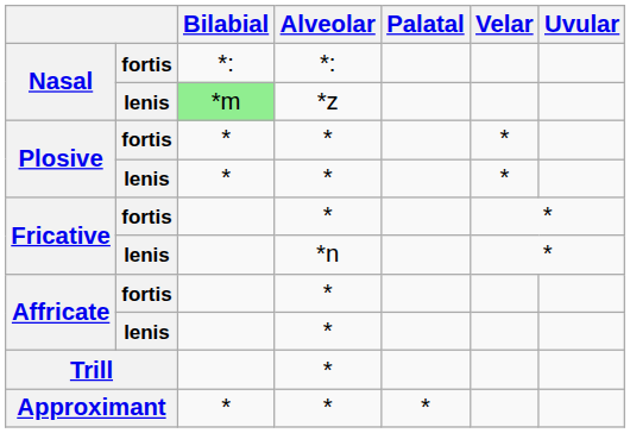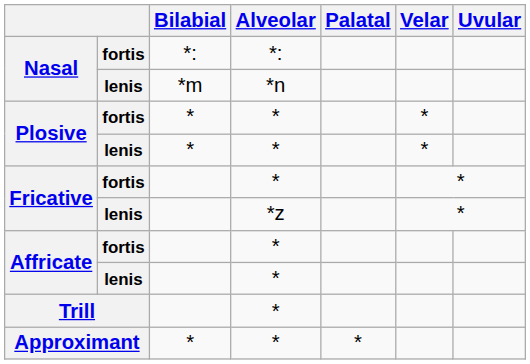Nasal / lenis | Bilabial: lightgreen background -> no background
Nasal / lenis | Alveolar: *z -> *n
Fricative / lenis | Alveolar: *n -> *z
